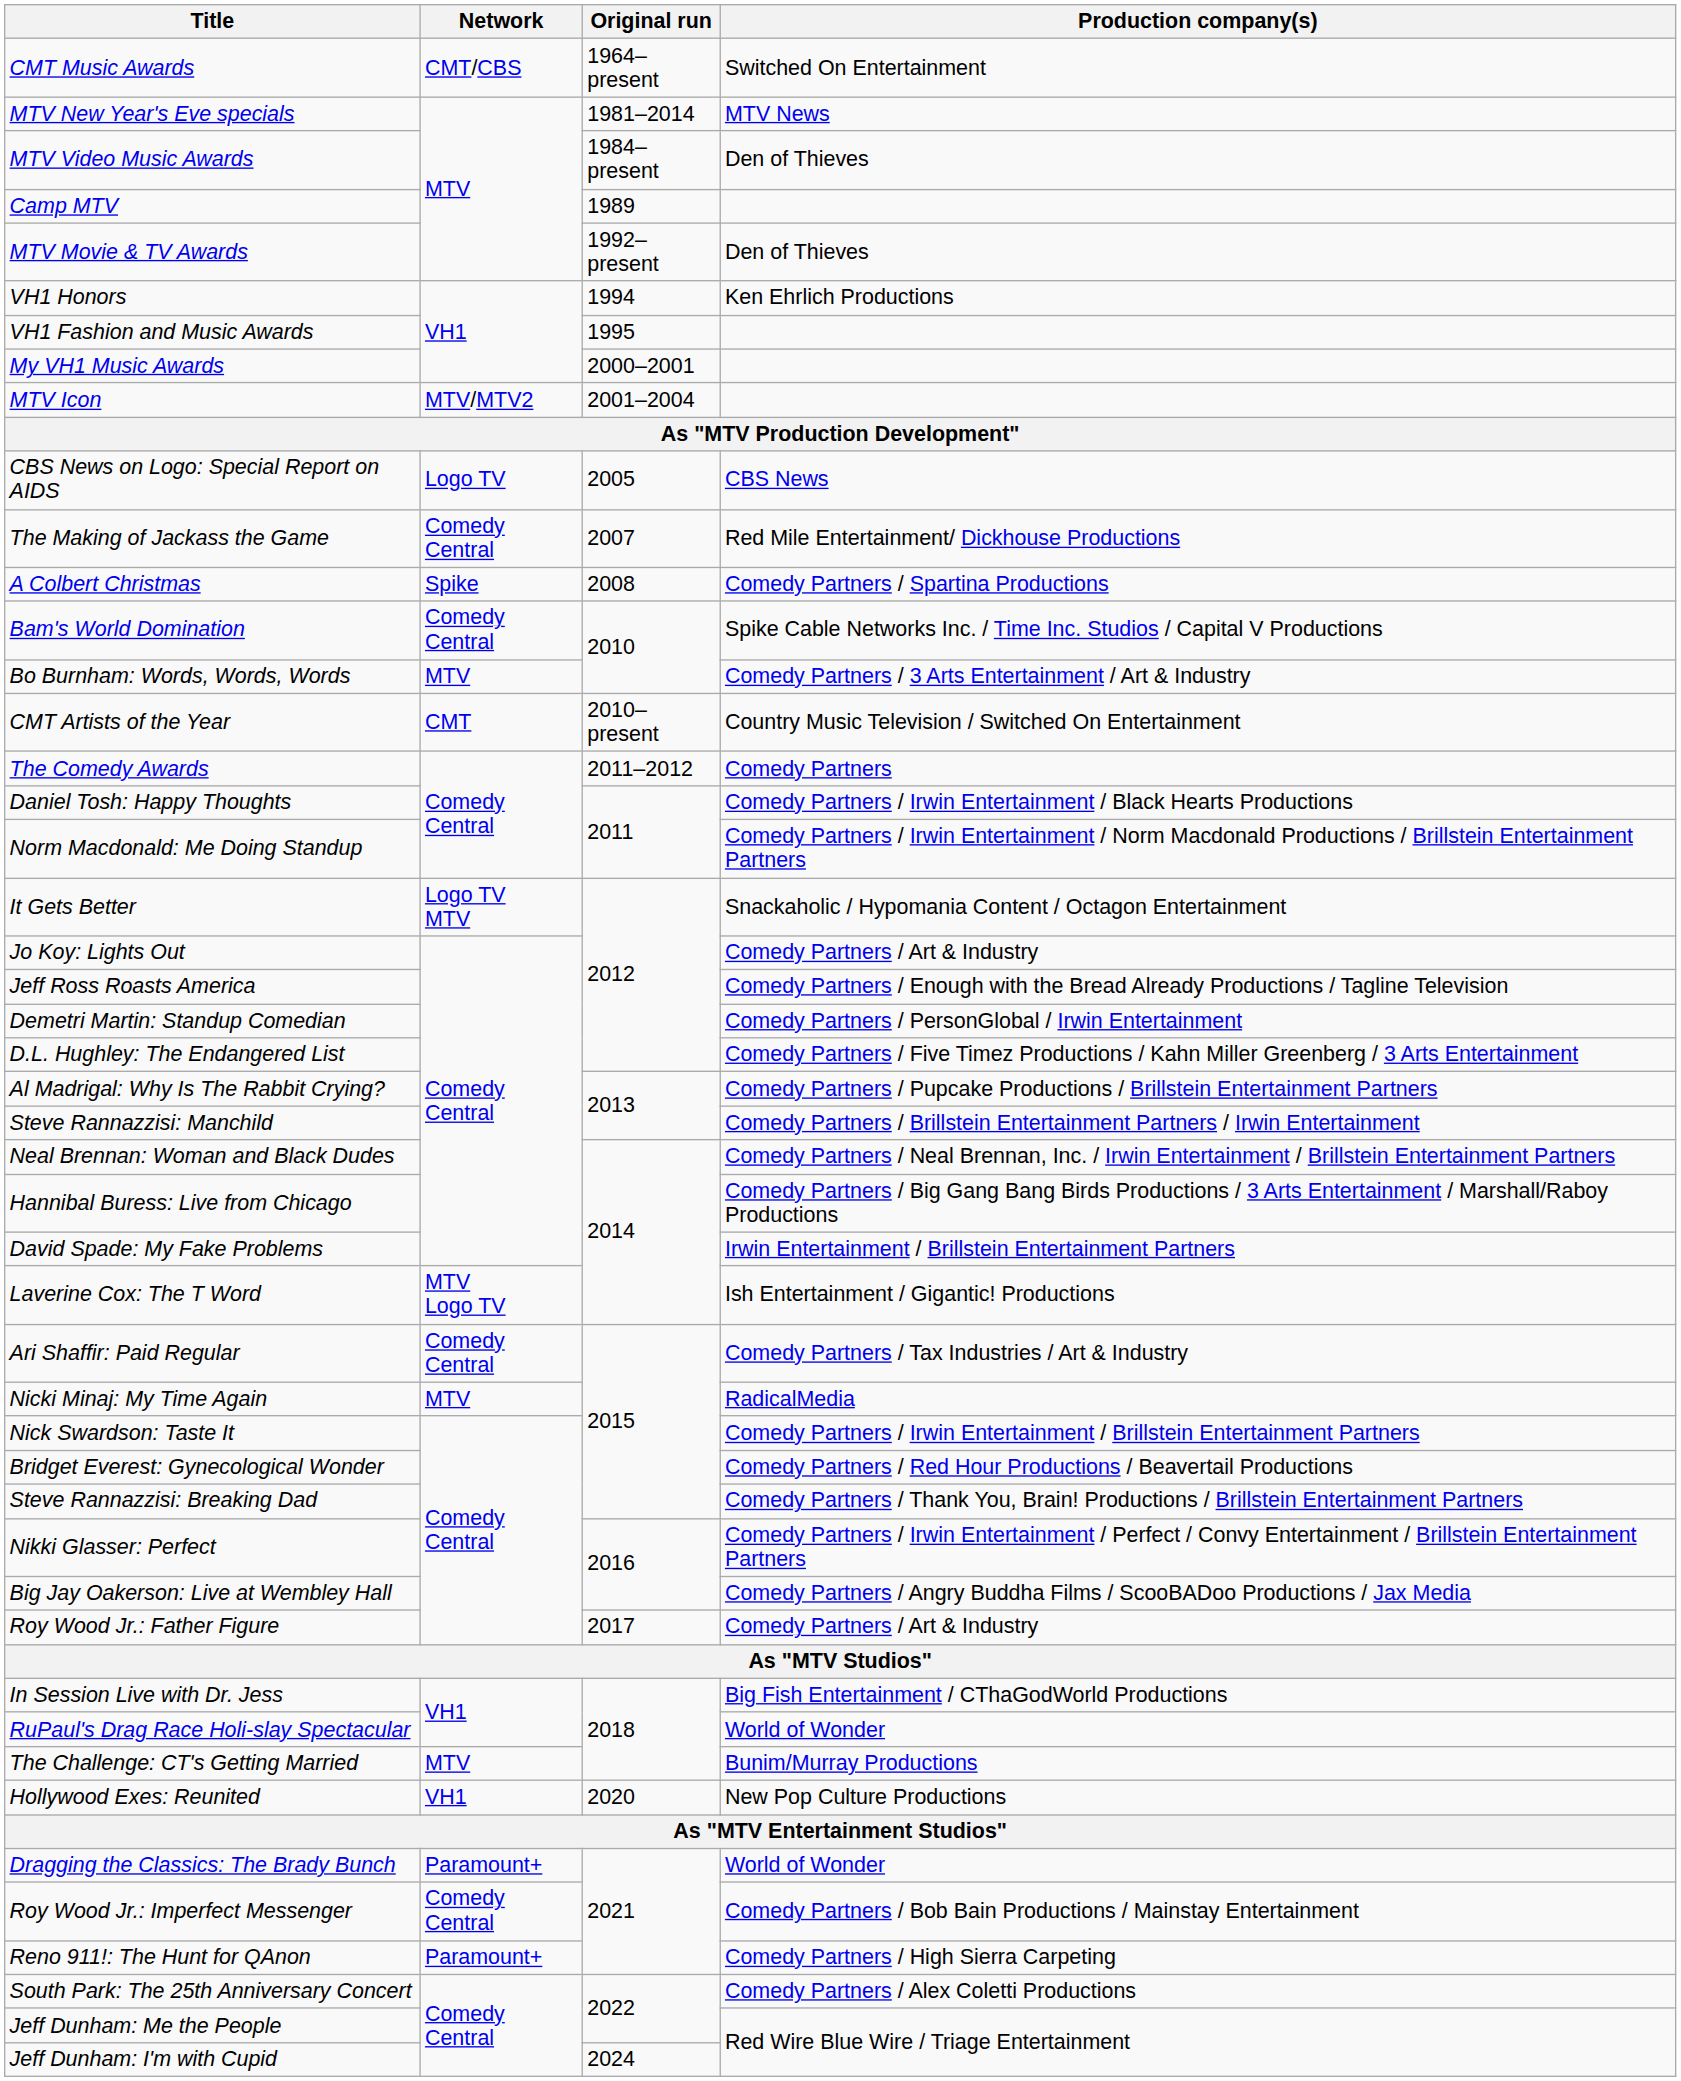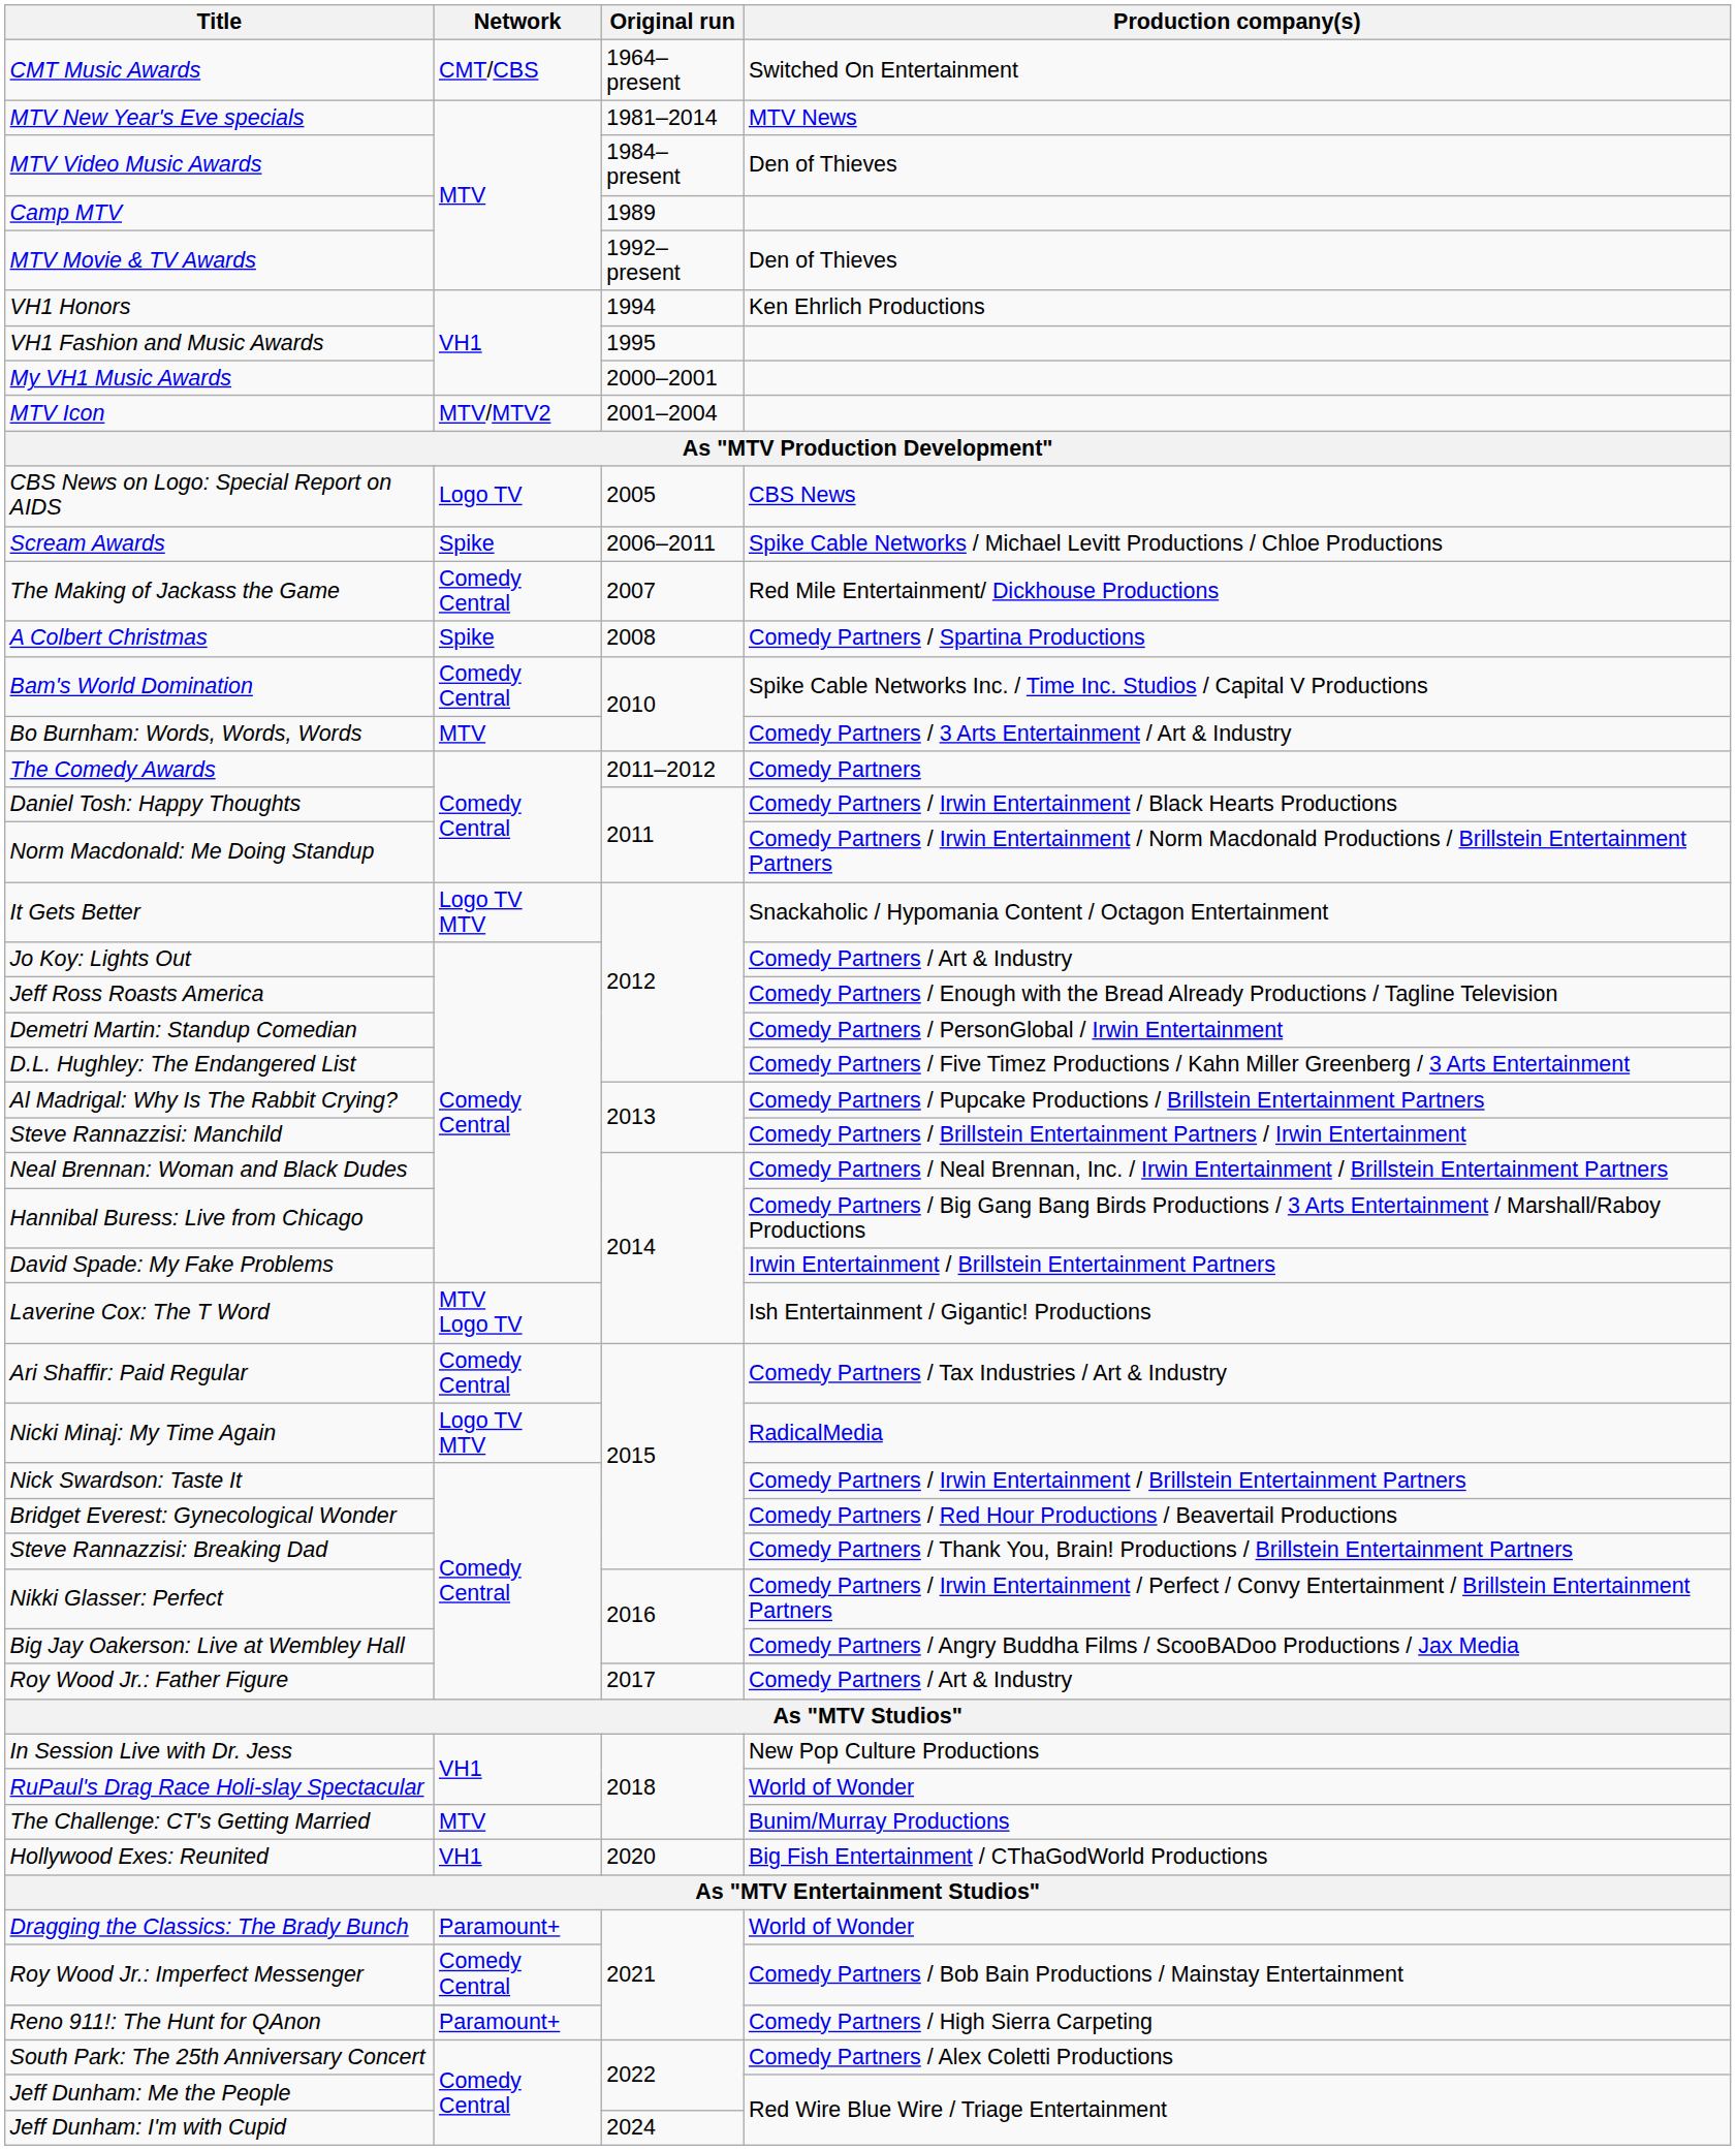+ row: Scream Awards | Spike | 2006–2011 | Spike Cable Networks / Michael Levitt Productions / Chloe Productions
- row: CMT Artists of the Year | CMT | 2010–present | Country Music Television / Switched On Entertainment
Nicki Minaj: My Time Again | Network: MTV -> Logo TV MTV
In Session Live with Dr. Jess | Production company(s): Big Fish Entertainment / CThaGodWorld Productions -> New Pop Culture Productions
Hollywood Exes: Reunited | Production company(s): New Pop Culture Productions -> Big Fish Entertainment / CThaGodWorld Productions
